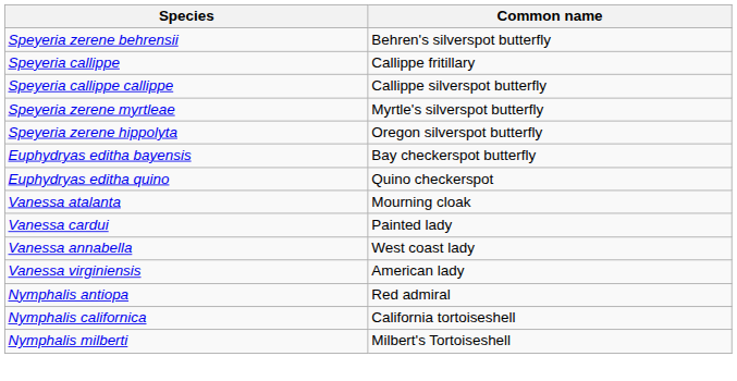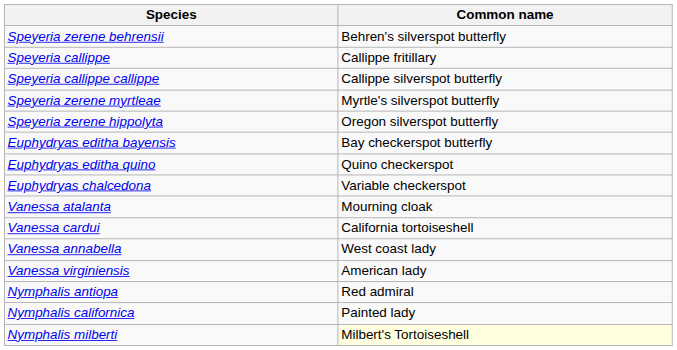+ row: Euphydryas chalcedona | Variable checkerspot
Vanessa cardui | Common name: Painted lady -> California tortoiseshell
Nymphalis californica | Common name: California tortoiseshell -> Painted lady
Nymphalis milberti | Common name: no background -> lightyellow background
